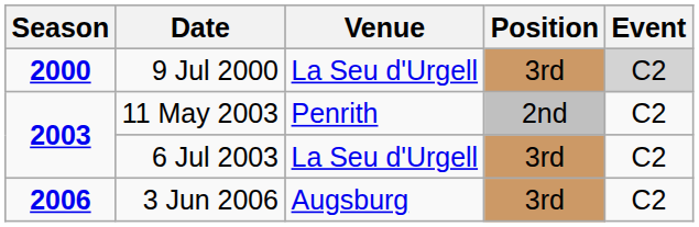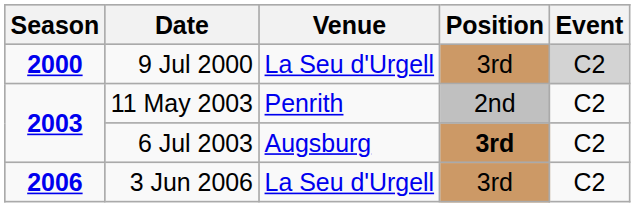6 Jul 2003 | Venue: La Seu d'Urgell -> Augsburg
6 Jul 2003 | Position: normal -> bold
3 Jun 2006 | Venue: Augsburg -> La Seu d'Urgell
